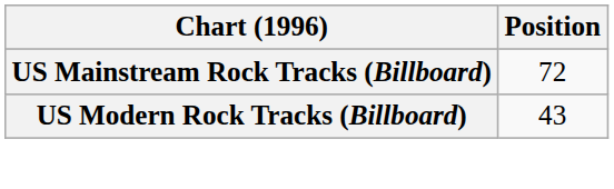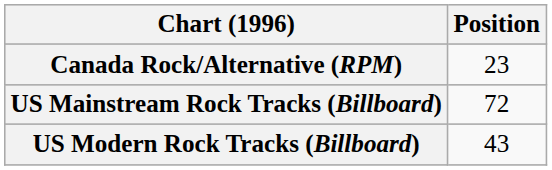+ row: Canada Rock/Alternative (RPM) | 23
